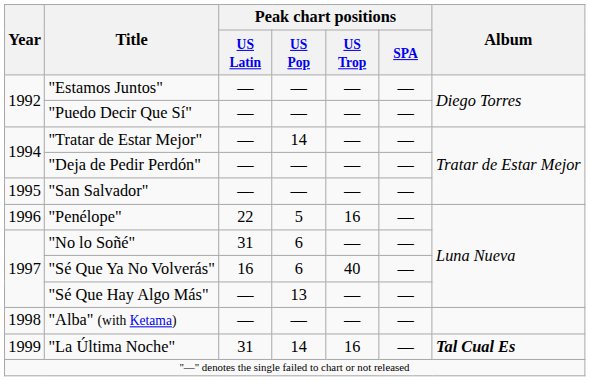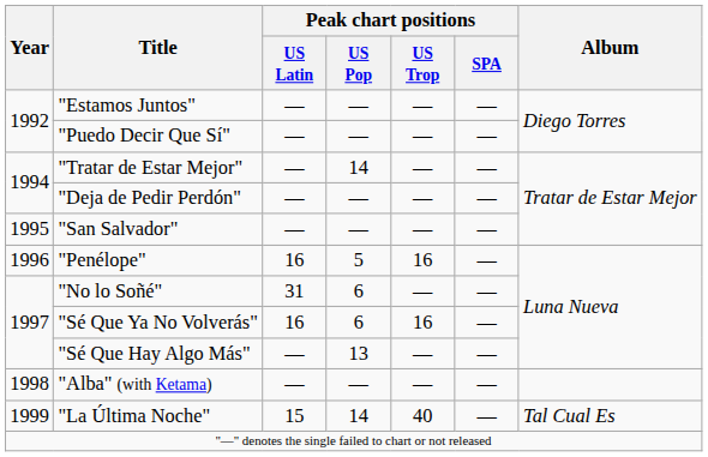"Penélope" | Peak chart positions / US Latin: 22 -> 16
"Sé Que Ya No Volverás" | Peak chart positions / US Trop: 40 -> 16
"La Última Noche" | Peak chart positions / US Latin: 31 -> 15
"La Última Noche" | Peak chart positions / US Trop: 16 -> 40
"La Última Noche" | Album: bold -> normal
